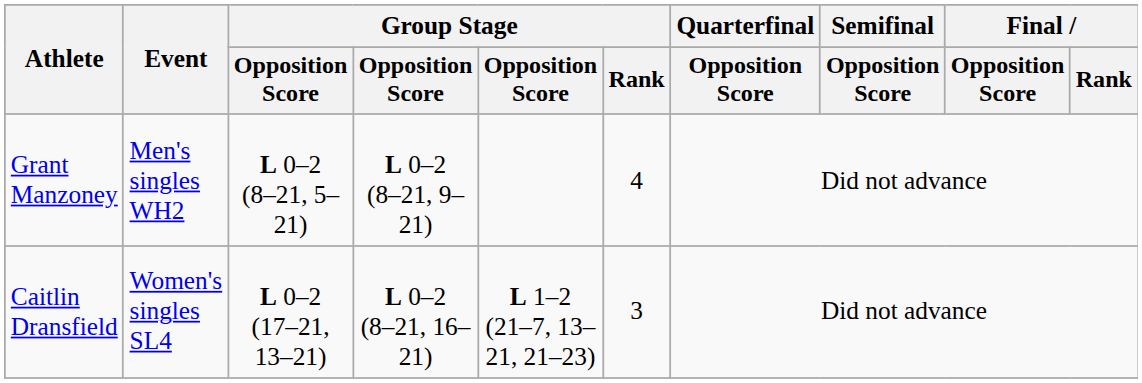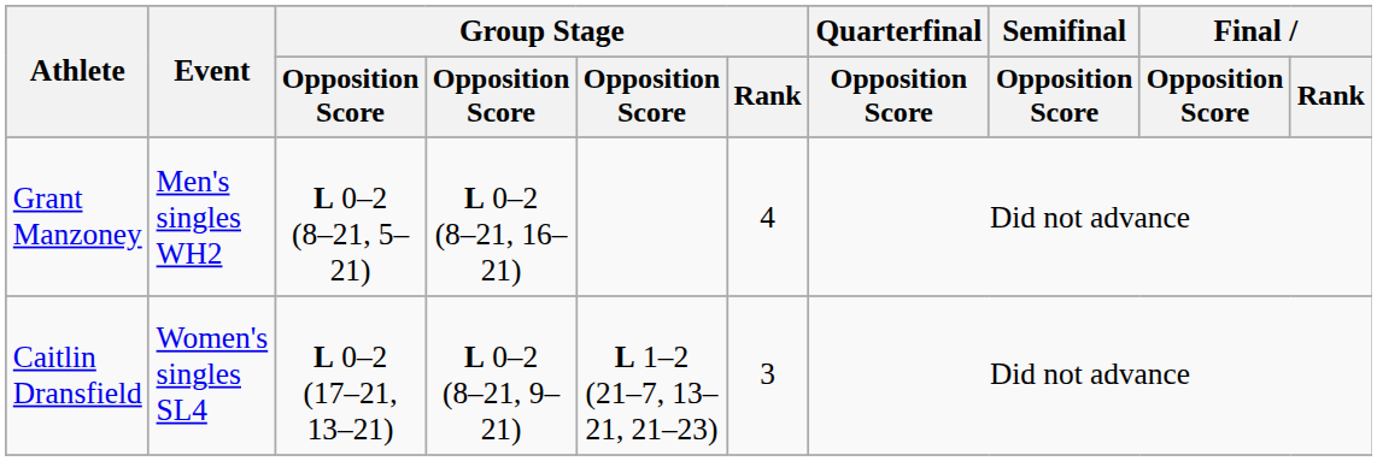Grant Manzoney | column 4: L 0–2 (8–21, 9–21) -> L 0–2 (8–21, 16–21)
Caitlin Dransfield | column 4: L 0–2 (8–21, 16–21) -> L 0–2 (8–21, 9–21)
